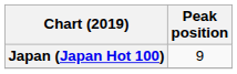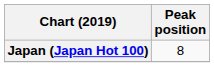Japan (Japan Hot 100) | Peak position: 9 -> 8
